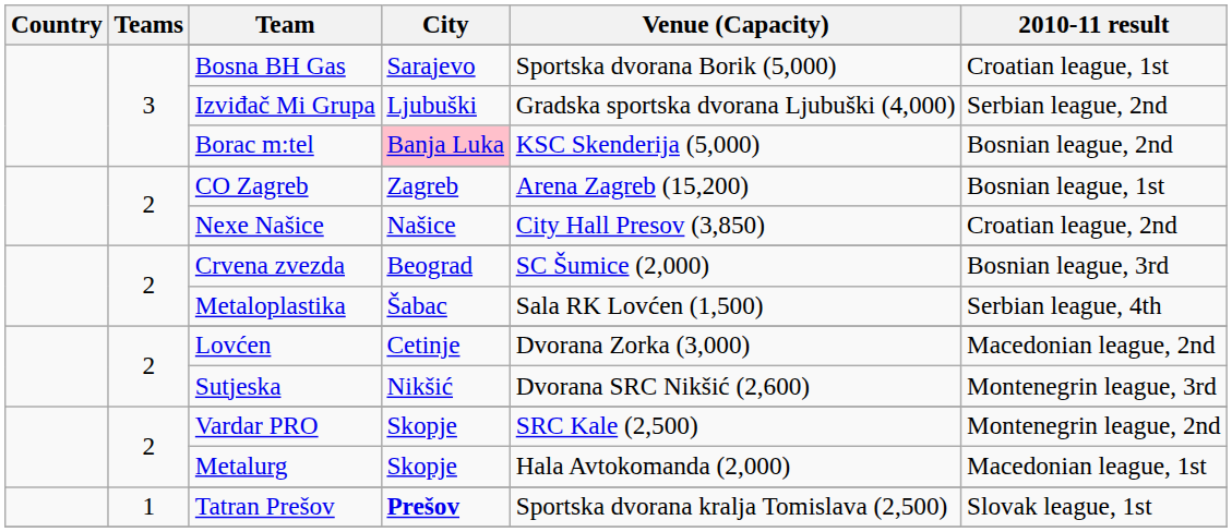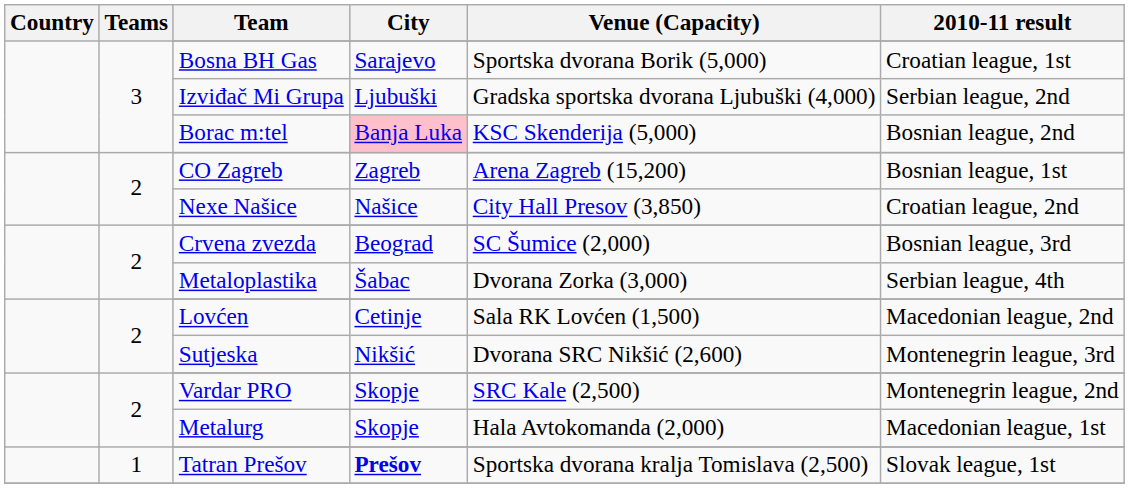Metaloplastika | Venue (Capacity): Sala RK Lovćen (1,500) -> Dvorana Zorka (3,000)
Lovćen | Venue (Capacity): Dvorana Zorka (3,000) -> Sala RK Lovćen (1,500)
